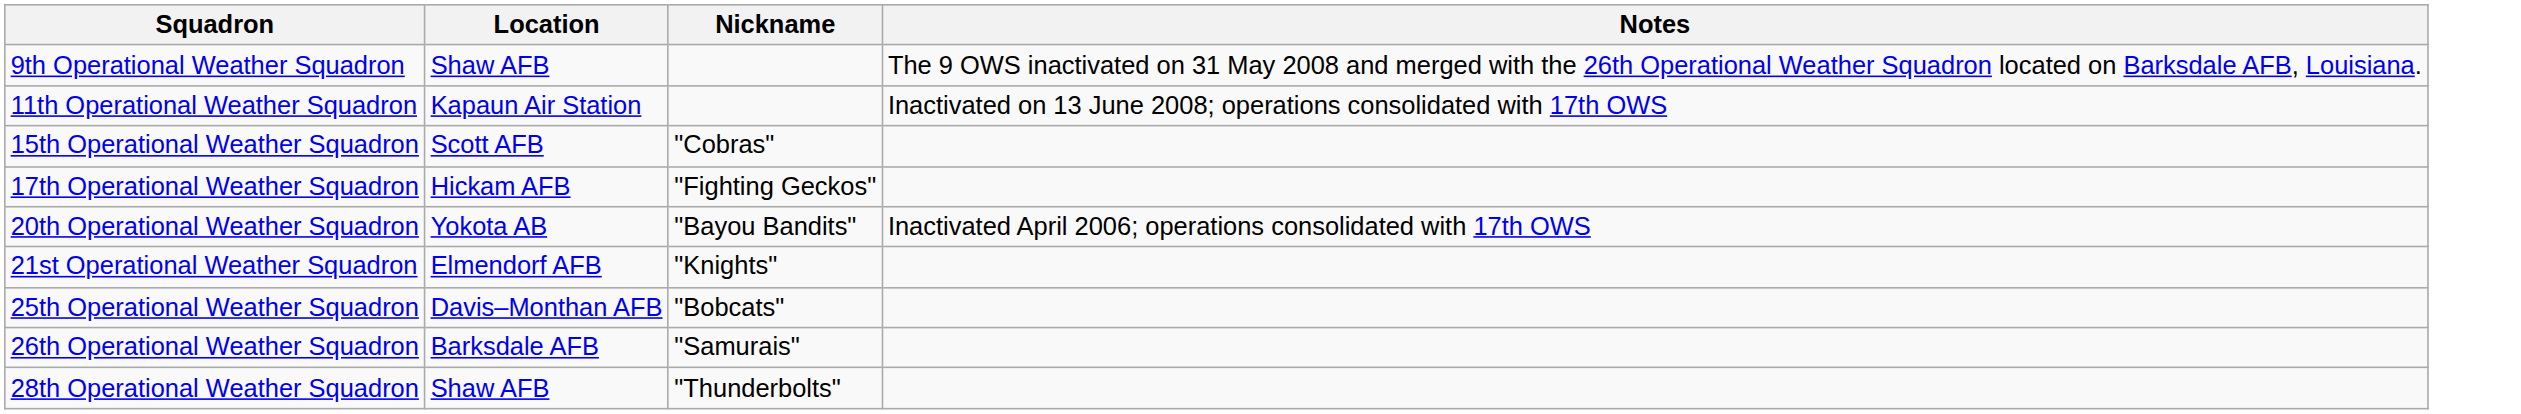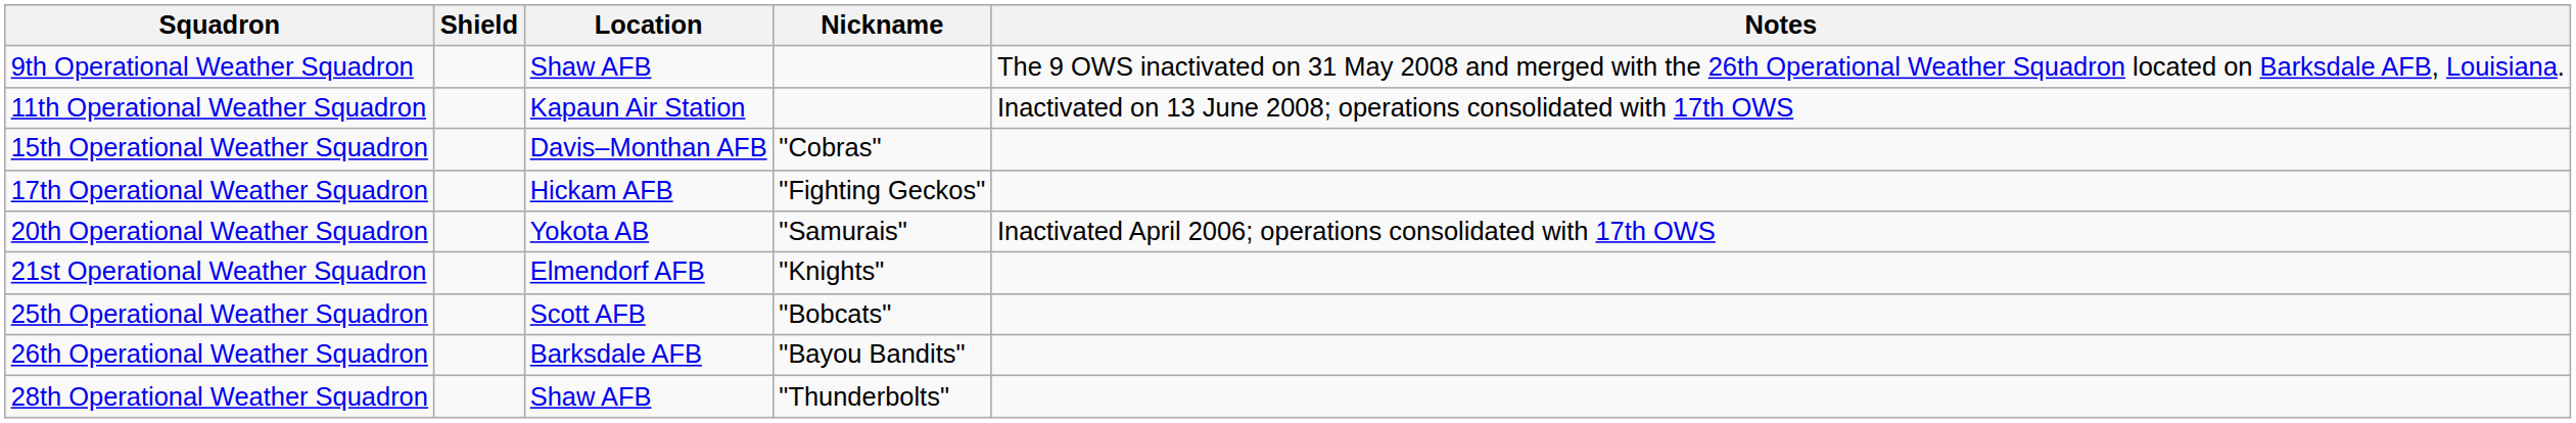+ column: Shield
15th Operational Weather Squadron | Location: Scott AFB -> Davis–Monthan AFB
20th Operational Weather Squadron | Nickname: "Bayou Bandits" -> "Samurais"
25th Operational Weather Squadron | Location: Davis–Monthan AFB -> Scott AFB
26th Operational Weather Squadron | Nickname: "Samurais" -> "Bayou Bandits"
